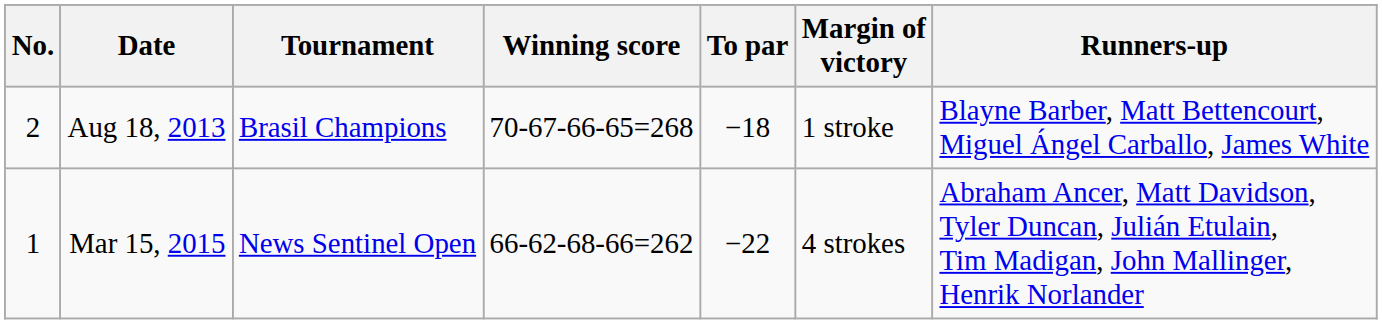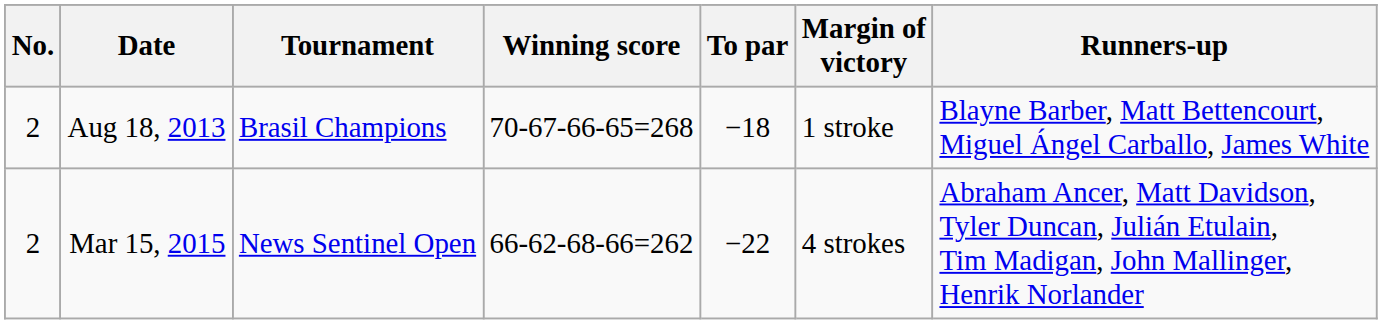Mar 15, 2015 | No.: 1 -> 2
